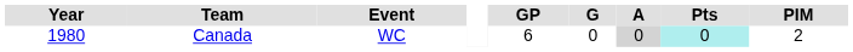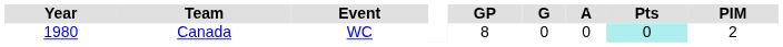Canada | GP: 6 -> 8
Canada | A: lightgrey background -> no background
